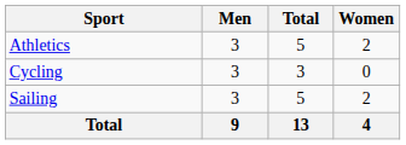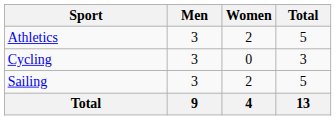columns swapped: Women <-> Total
